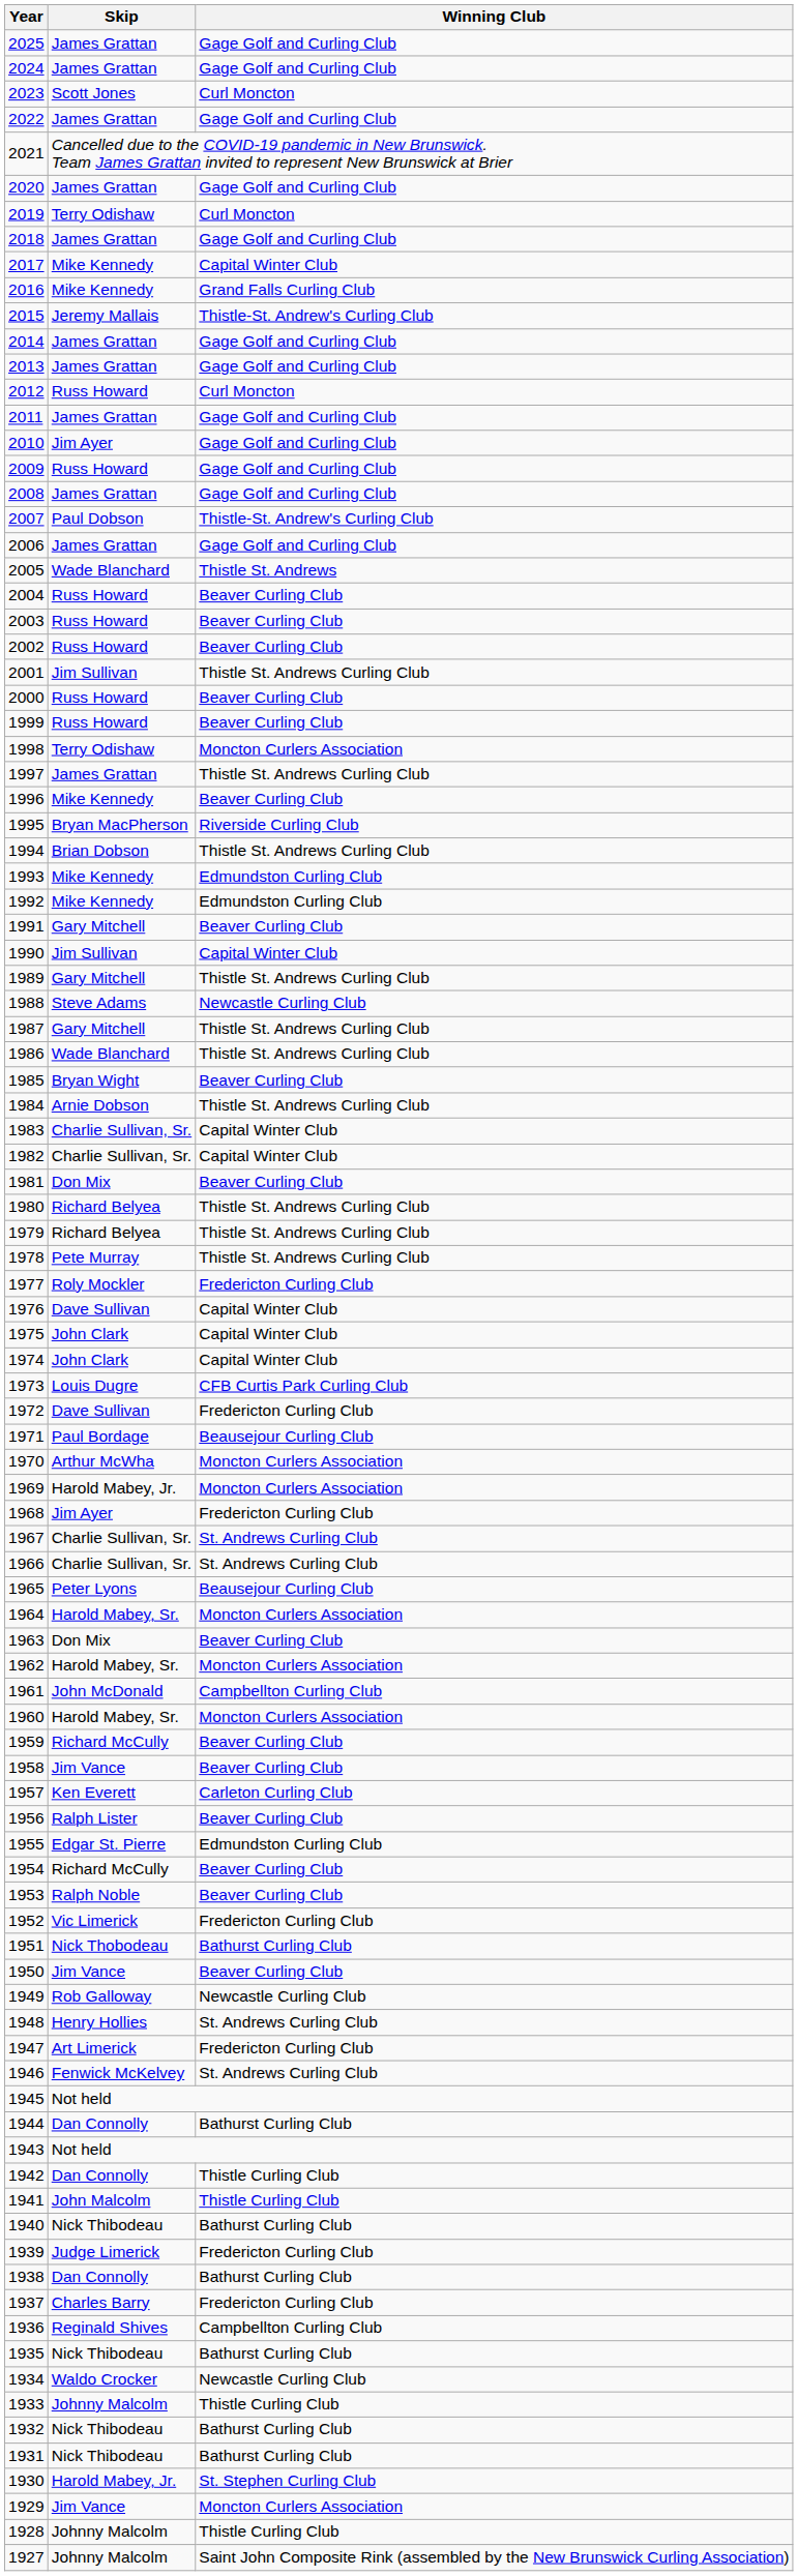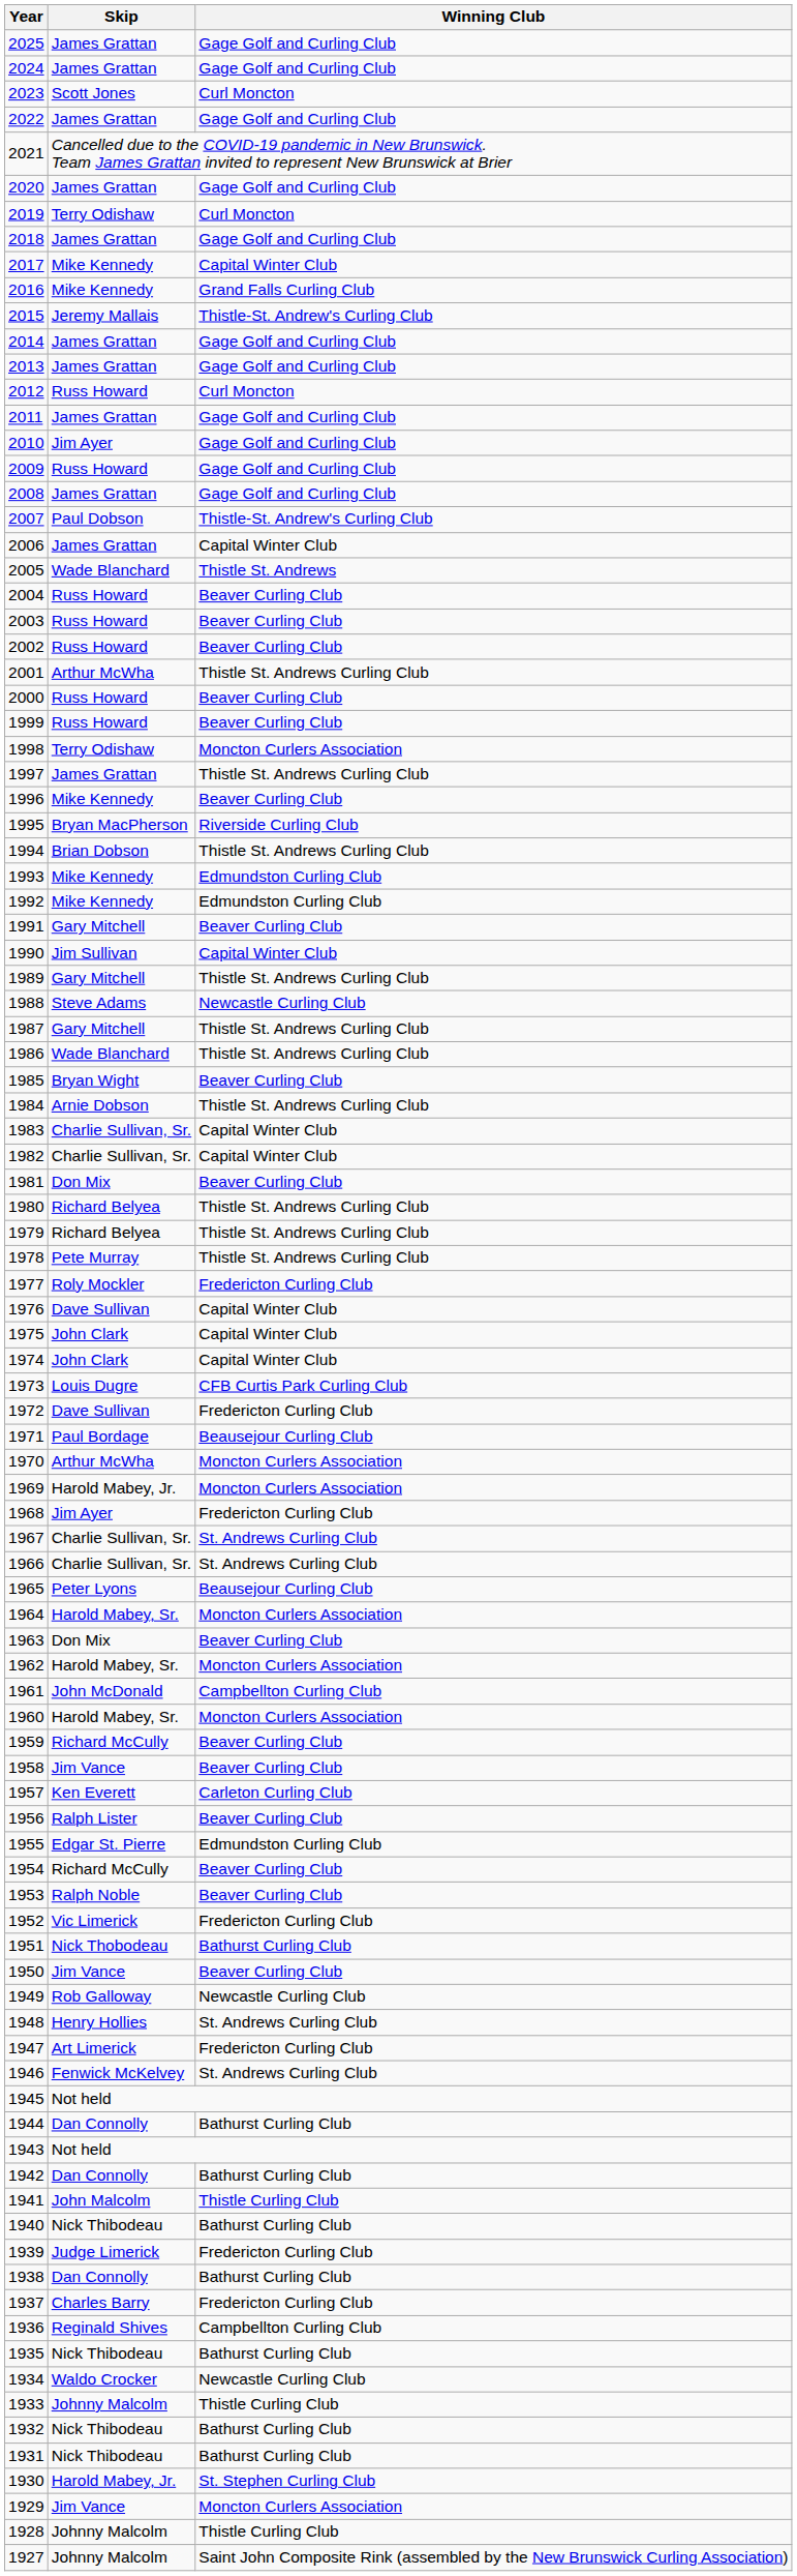2006 | Winning Club: Gage Golf and Curling Club -> Capital Winter Club
2001 | Skip: Jim Sullivan -> Arthur McWha
1942 | Winning Club: Thistle Curling Club -> Bathurst Curling Club
